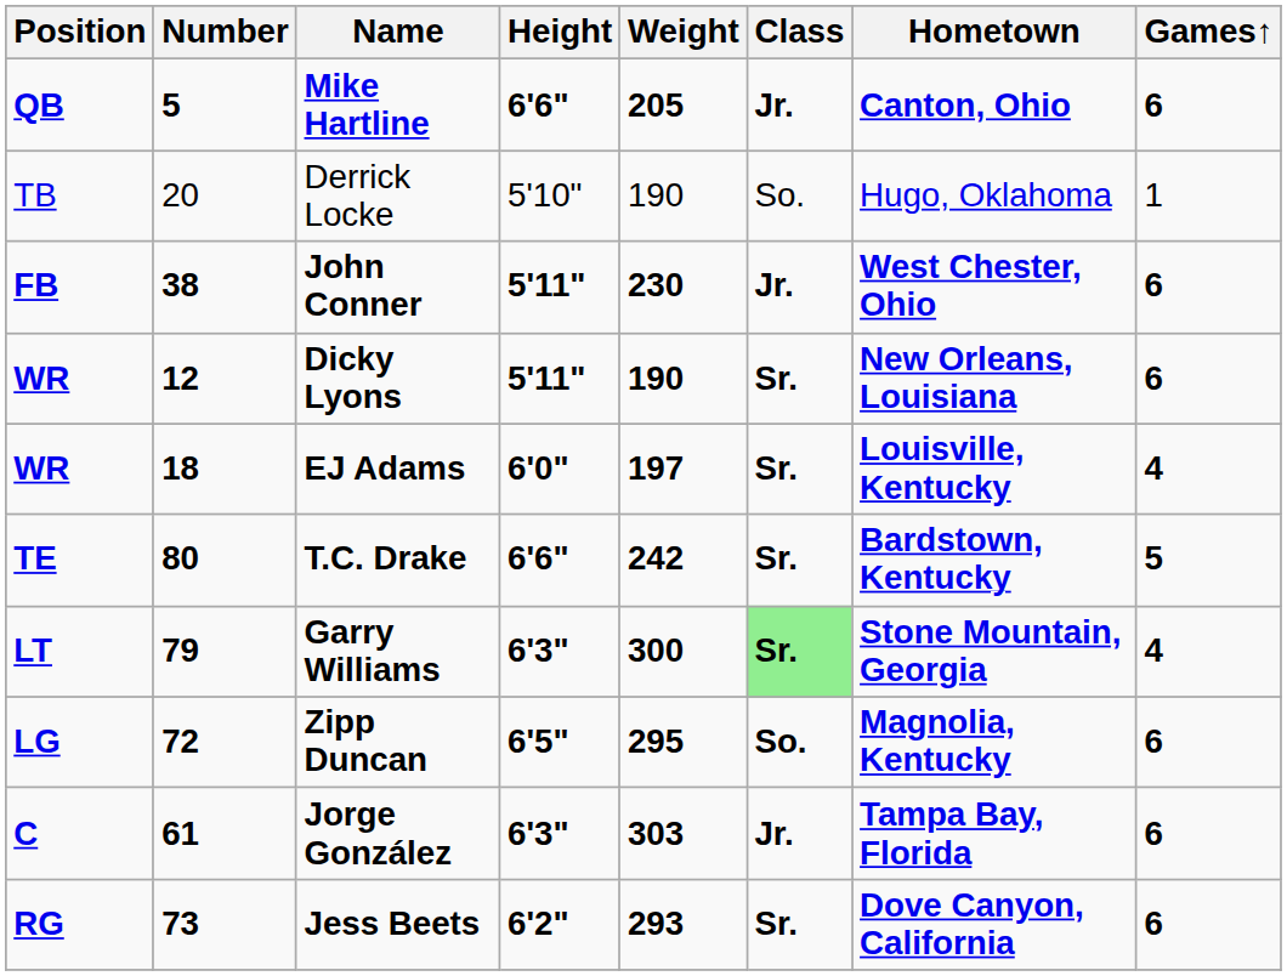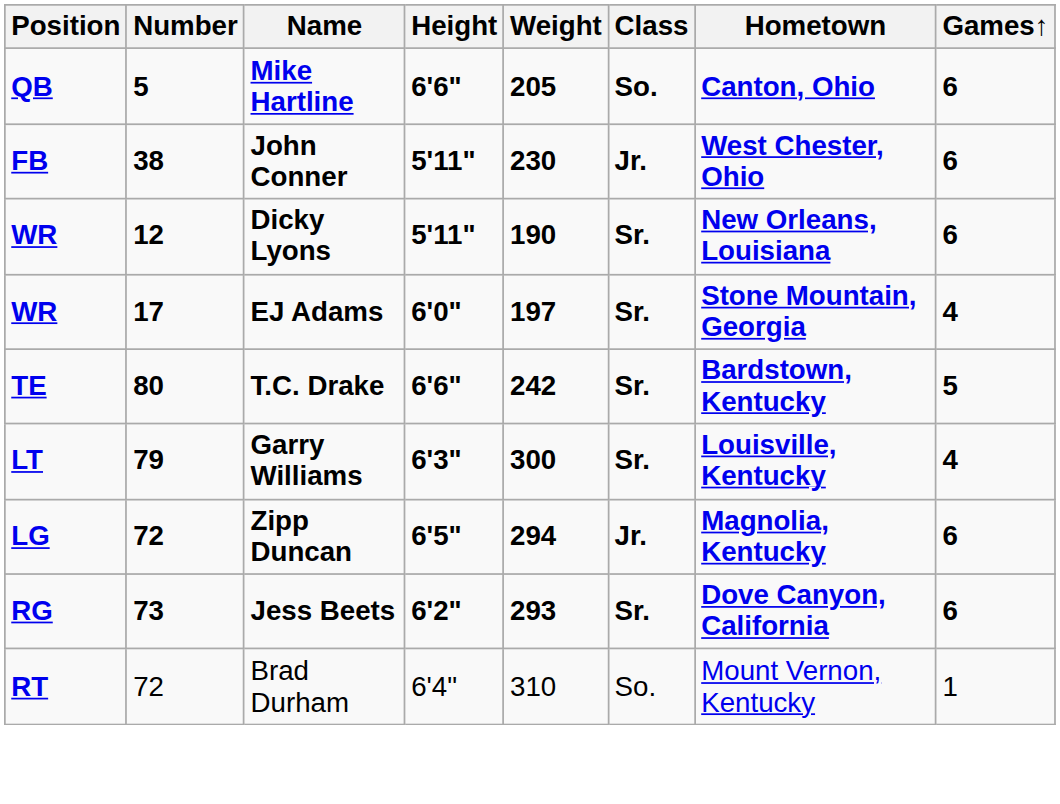Mike Hartline | Class: Jr. -> So.
- row: TB | 20 | Derrick Locke | 5'10" | 190 | So. | Hugo, Oklahoma | 1
EJ Adams | Number: 18 -> 17
EJ Adams | Hometown: Louisville, Kentucky -> Stone Mountain, Georgia
Garry Williams | Class: lightgreen background -> no background
Garry Williams | Hometown: Stone Mountain, Georgia -> Louisville, Kentucky
Zipp Duncan | Weight: 295 -> 294
Zipp Duncan | Class: So. -> Jr.
- row: C | 61 | Jorge González | 6'3" | 303 | Jr. | Tampa Bay, Florida | 6
+ row: RT | 72 | Brad Durham | 6'4" | 310 | So. | Mount Vernon, Kentucky | 1
